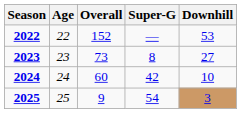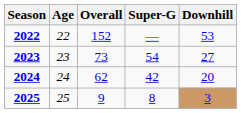2023 | Super-G: 8 -> 54
2024 | Overall: 60 -> 62
2024 | Downhill: 10 -> 20
2025 | Super-G: 54 -> 8
